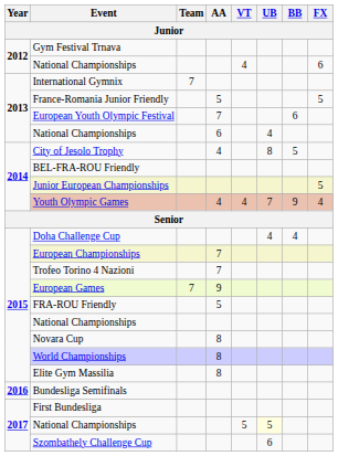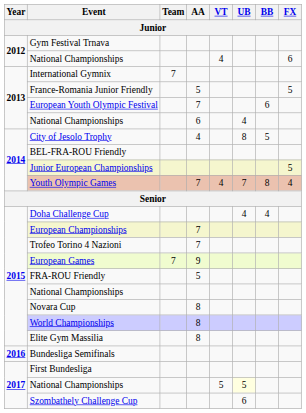Youth Olympic Games | AA: 4 -> 7
Youth Olympic Games | BB: 9 -> 8
